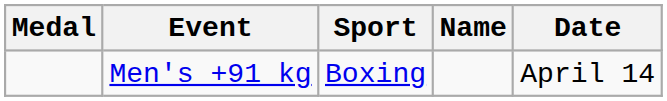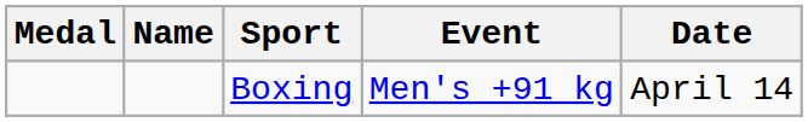columns swapped: Name <-> Event
